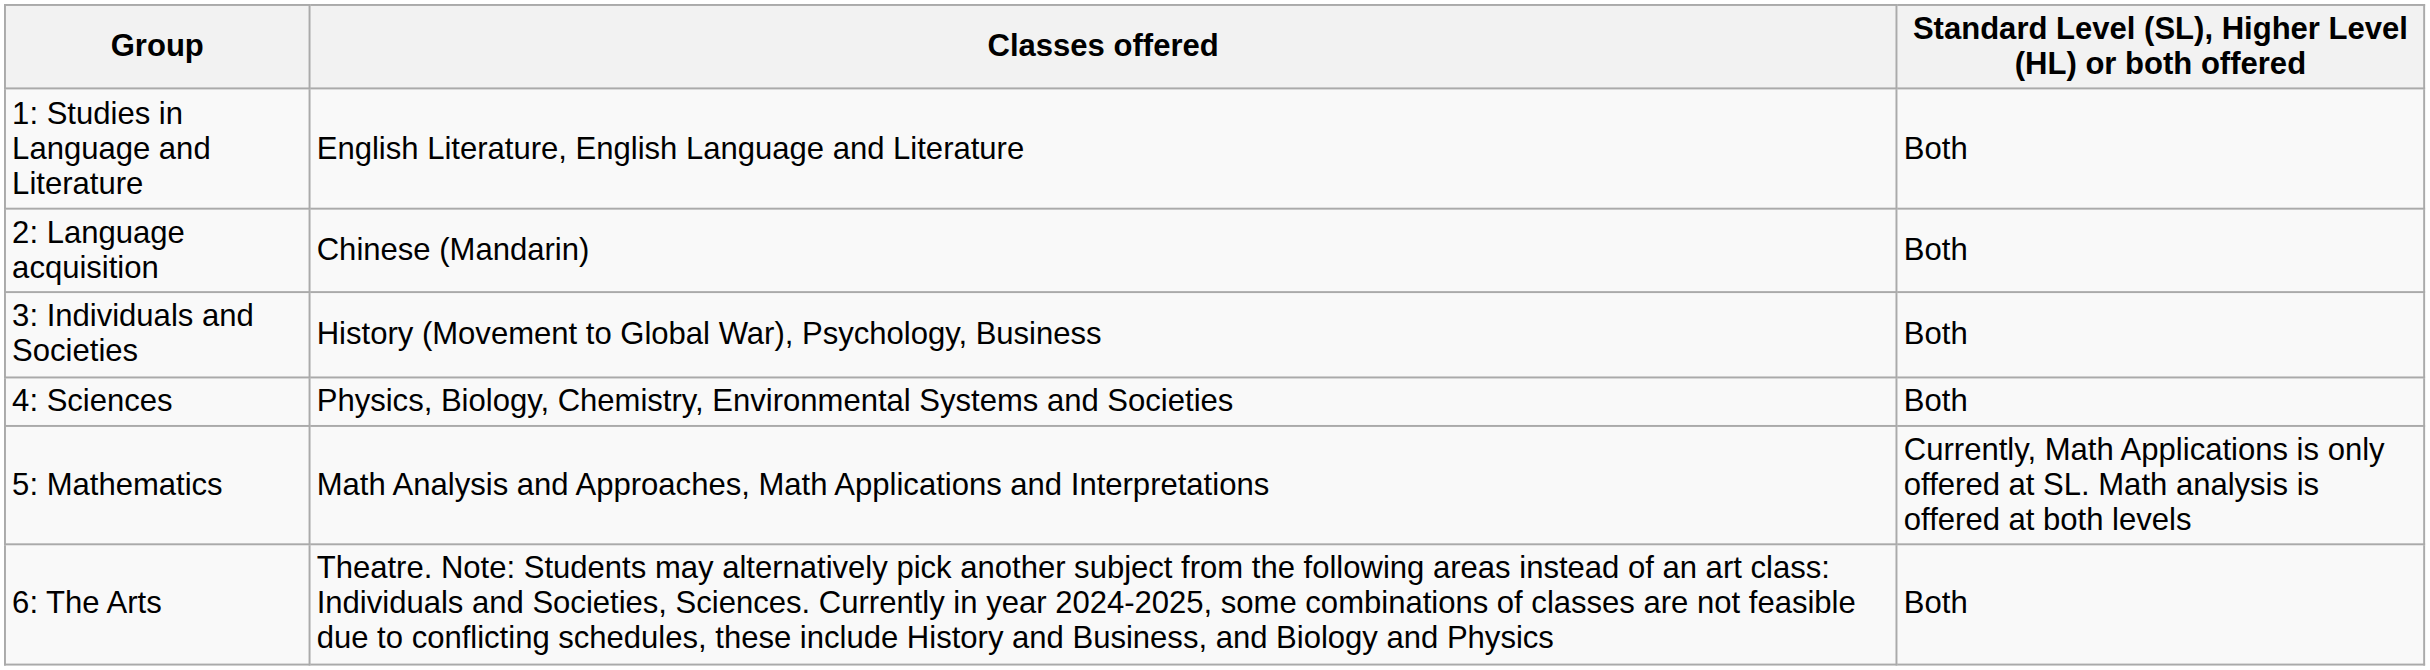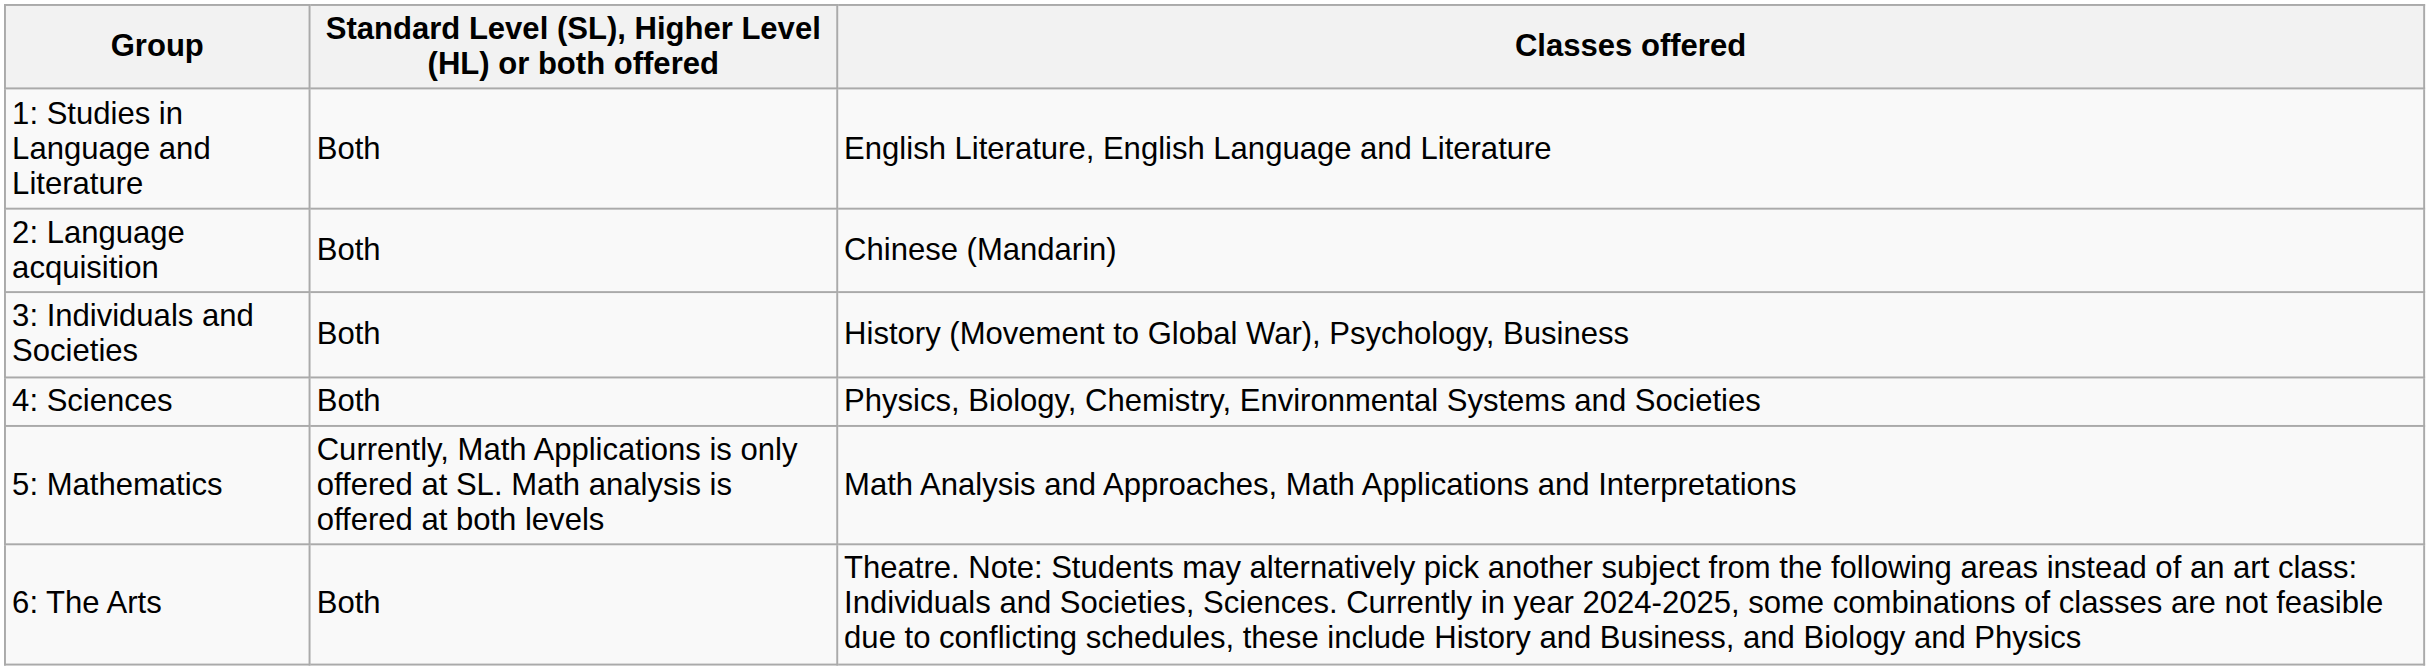columns swapped: Classes offered <-> Standard Level (SL), Higher Level (HL) or both offered
